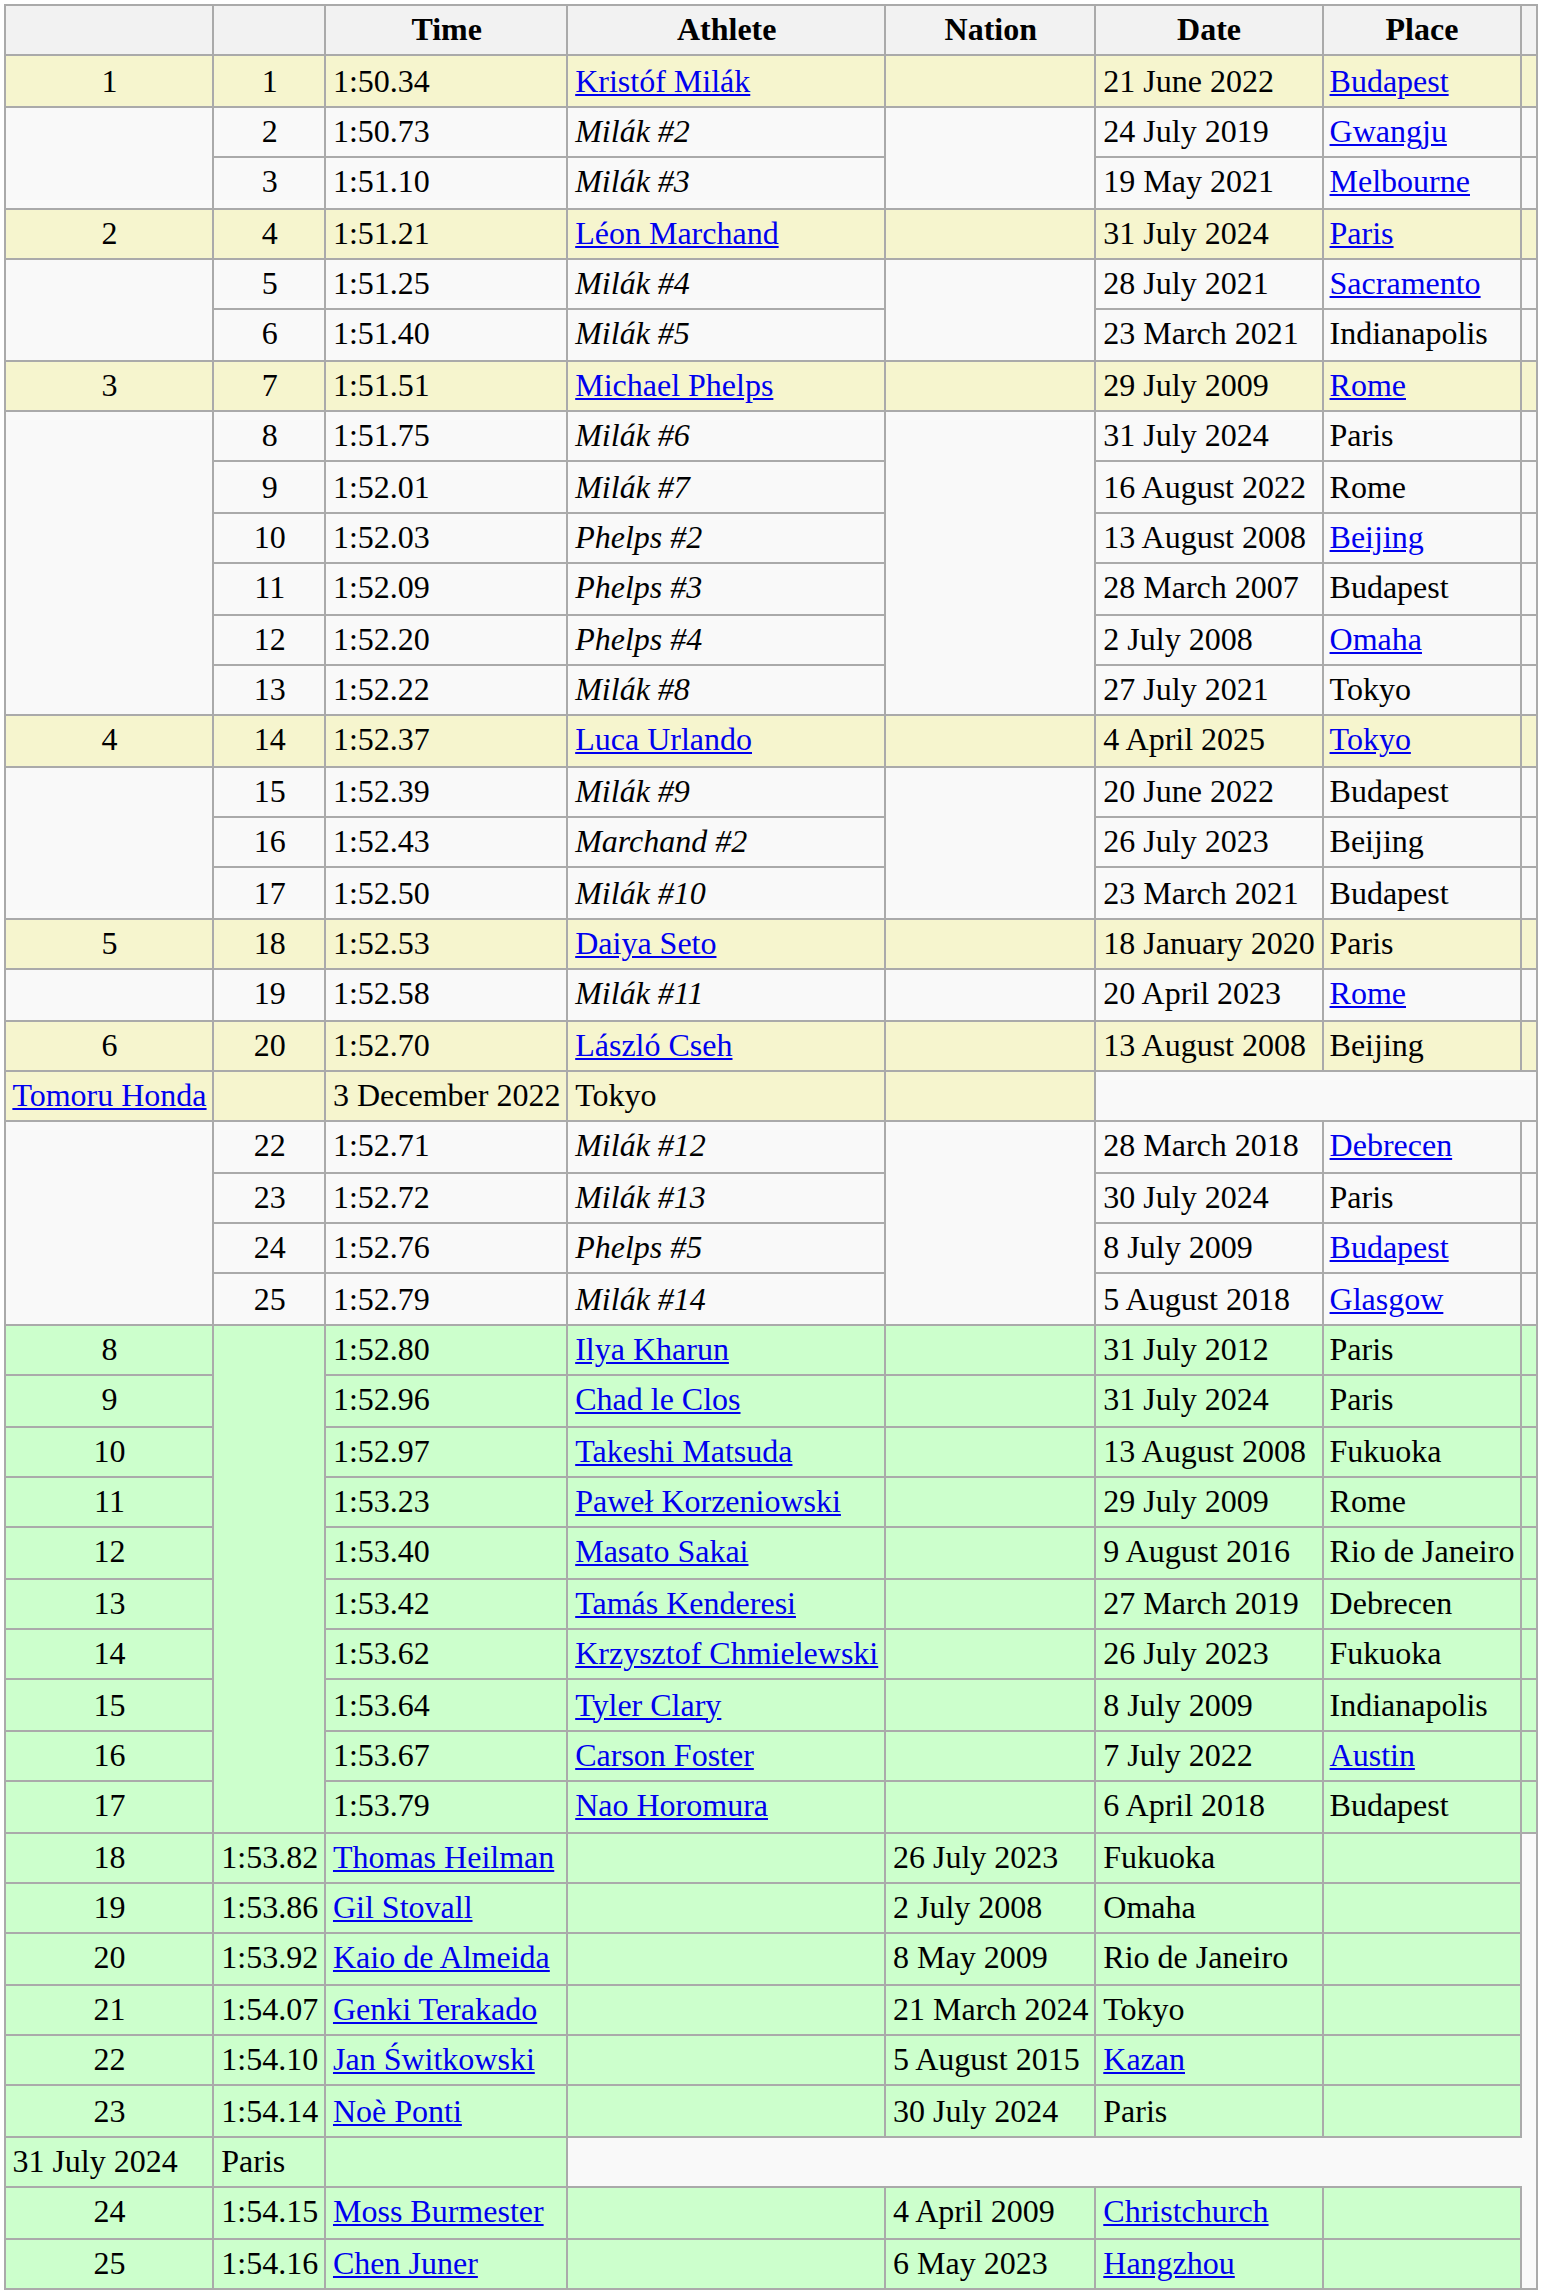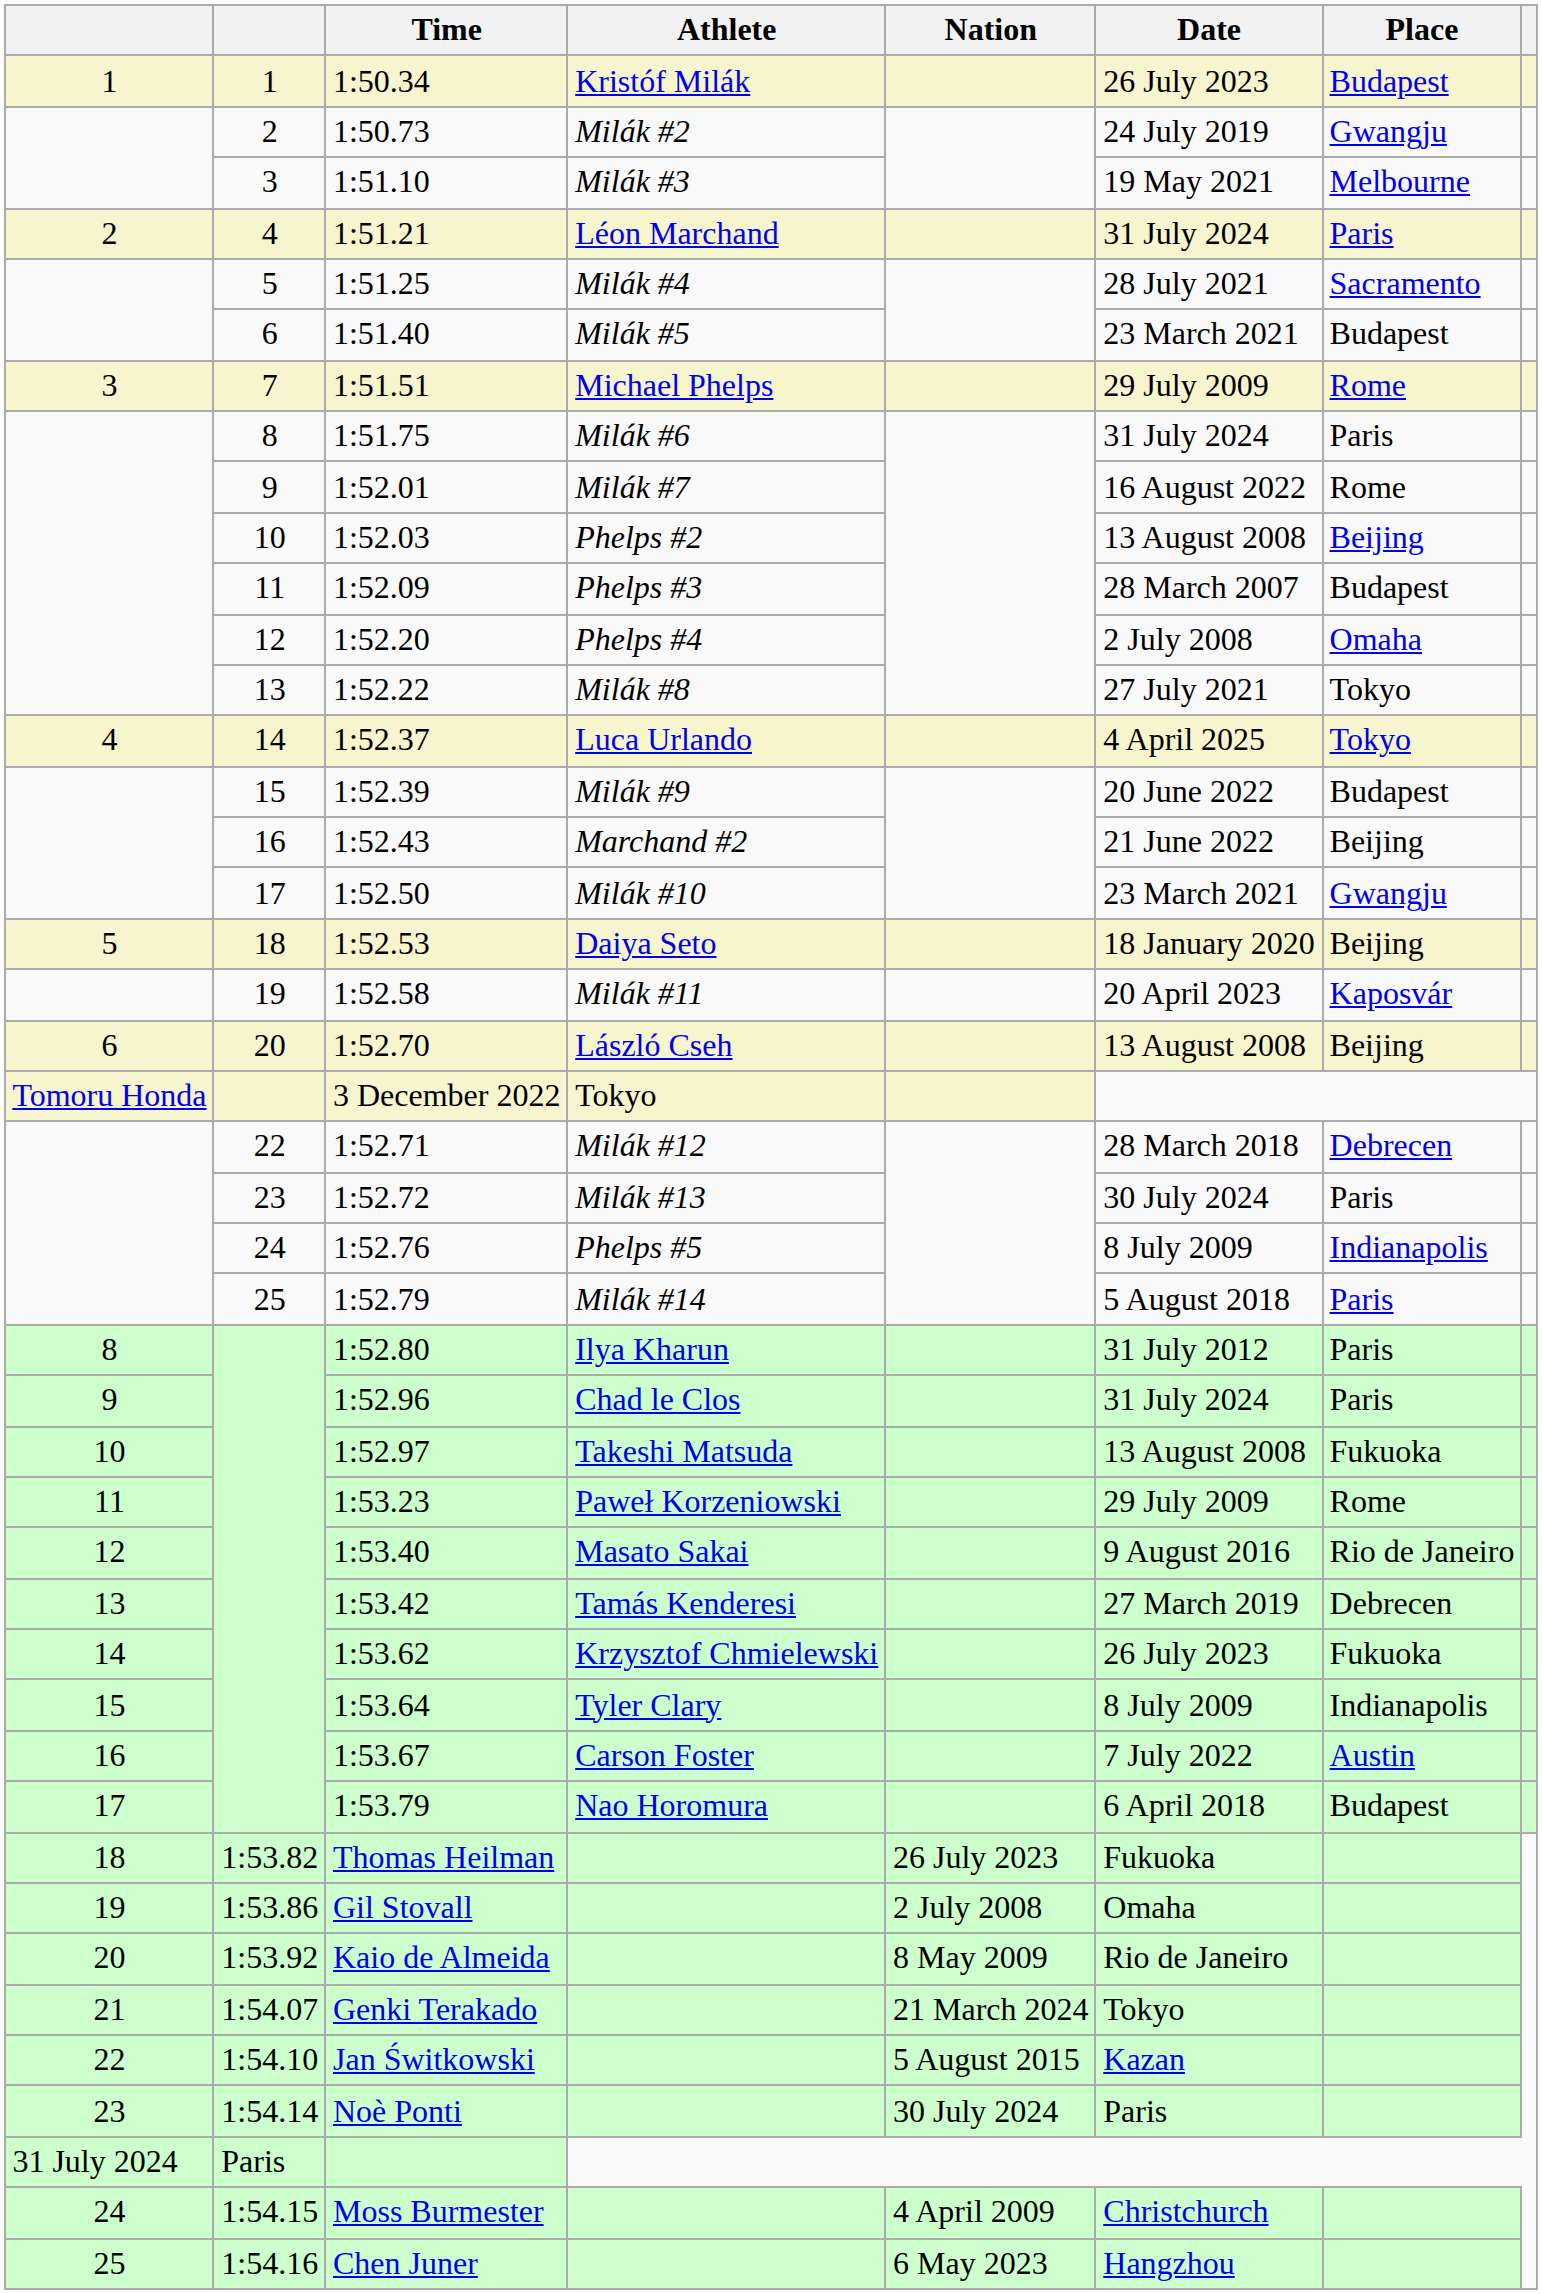1:50.34 | Date: 21 June 2022 -> 26 July 2023
1:51.40 | Place: Indianapolis -> Budapest
1:52.43 | Date: 26 July 2023 -> 21 June 2022
1:52.50 | Place: Budapest -> Gwangju
1:52.53 | Place: Paris -> Beijing
1:52.58 | Place: Rome -> Kaposvár
1:52.76 | Place: Budapest -> Indianapolis
1:52.79 | Place: Glasgow -> Paris
